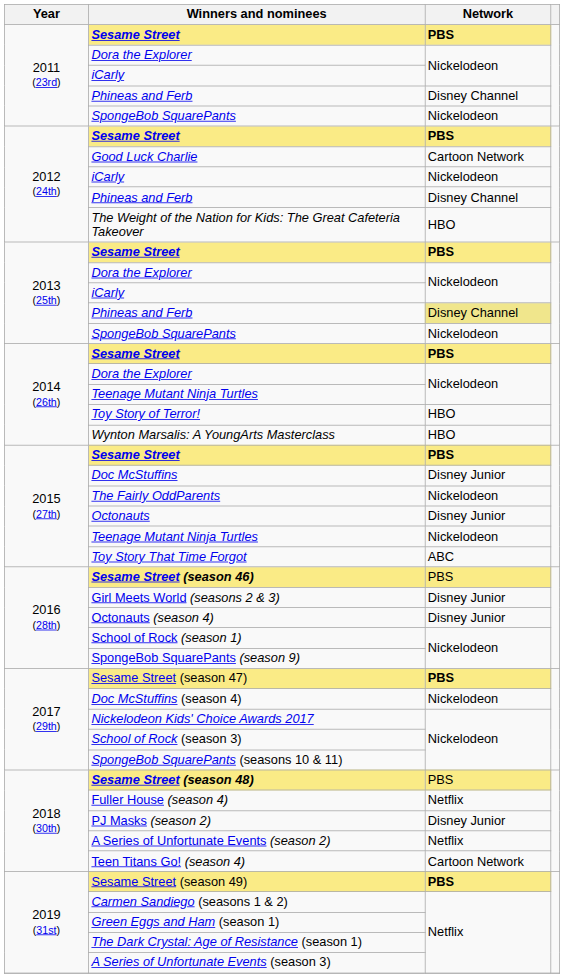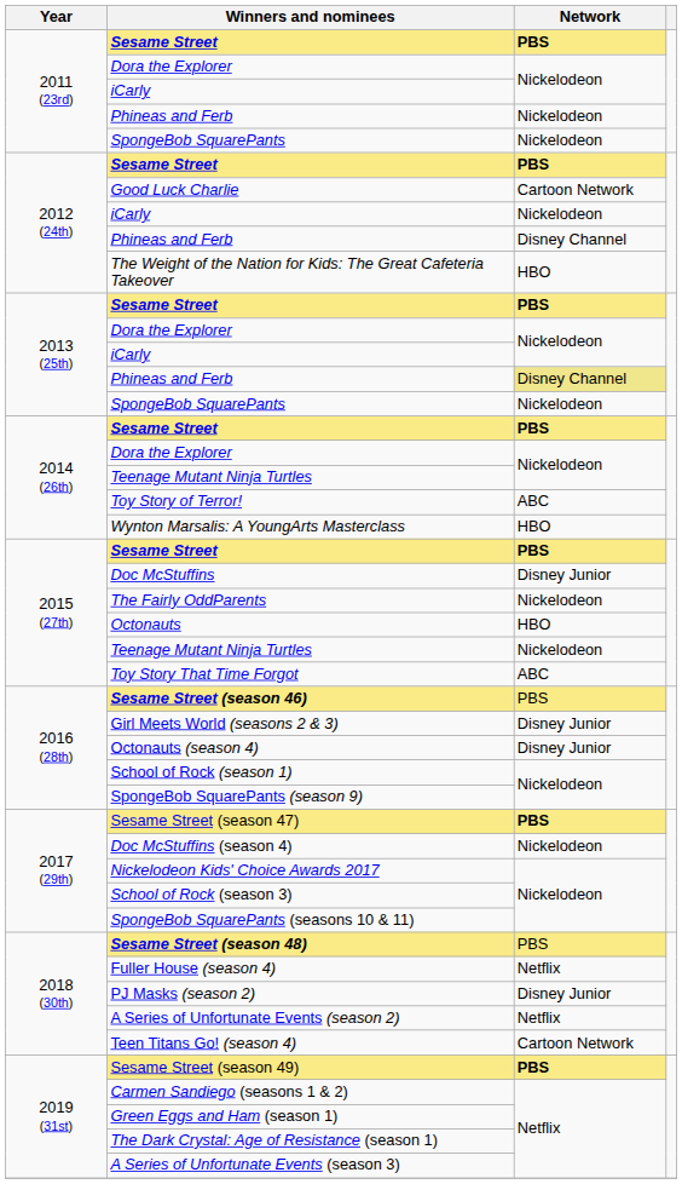2011 (23rd) / Phineas and Ferb | Network: Disney Channel -> Nickelodeon
Toy Story of Terror! | Network: HBO -> ABC
Octonauts | Network: Disney Junior -> HBO
